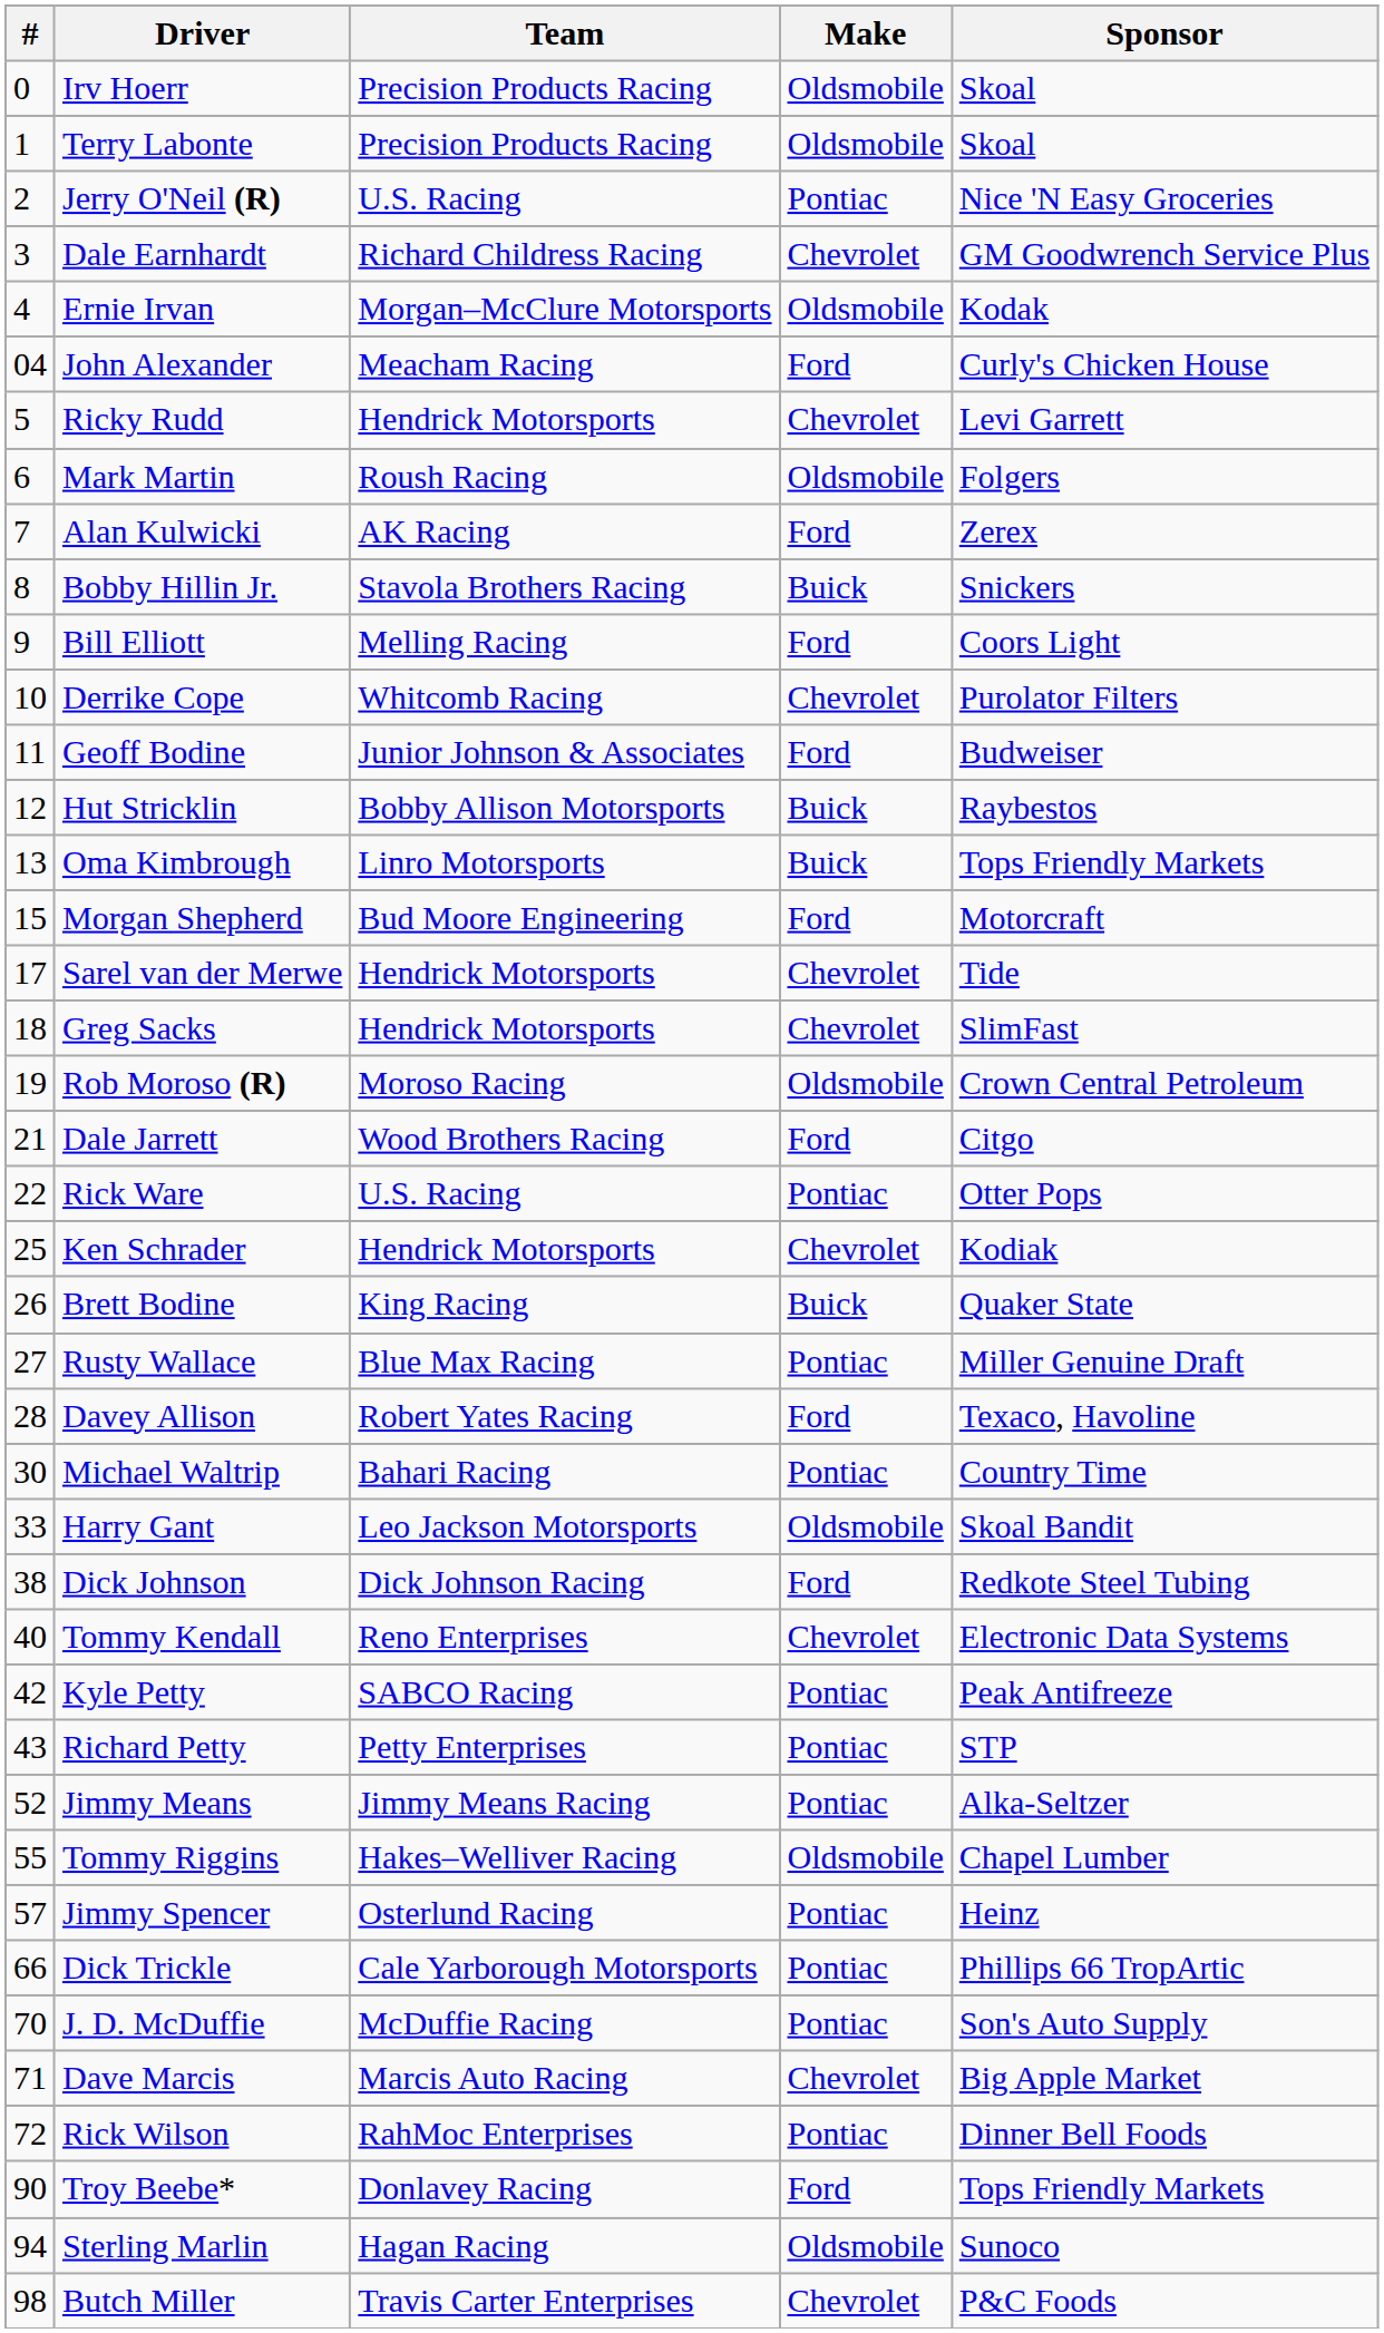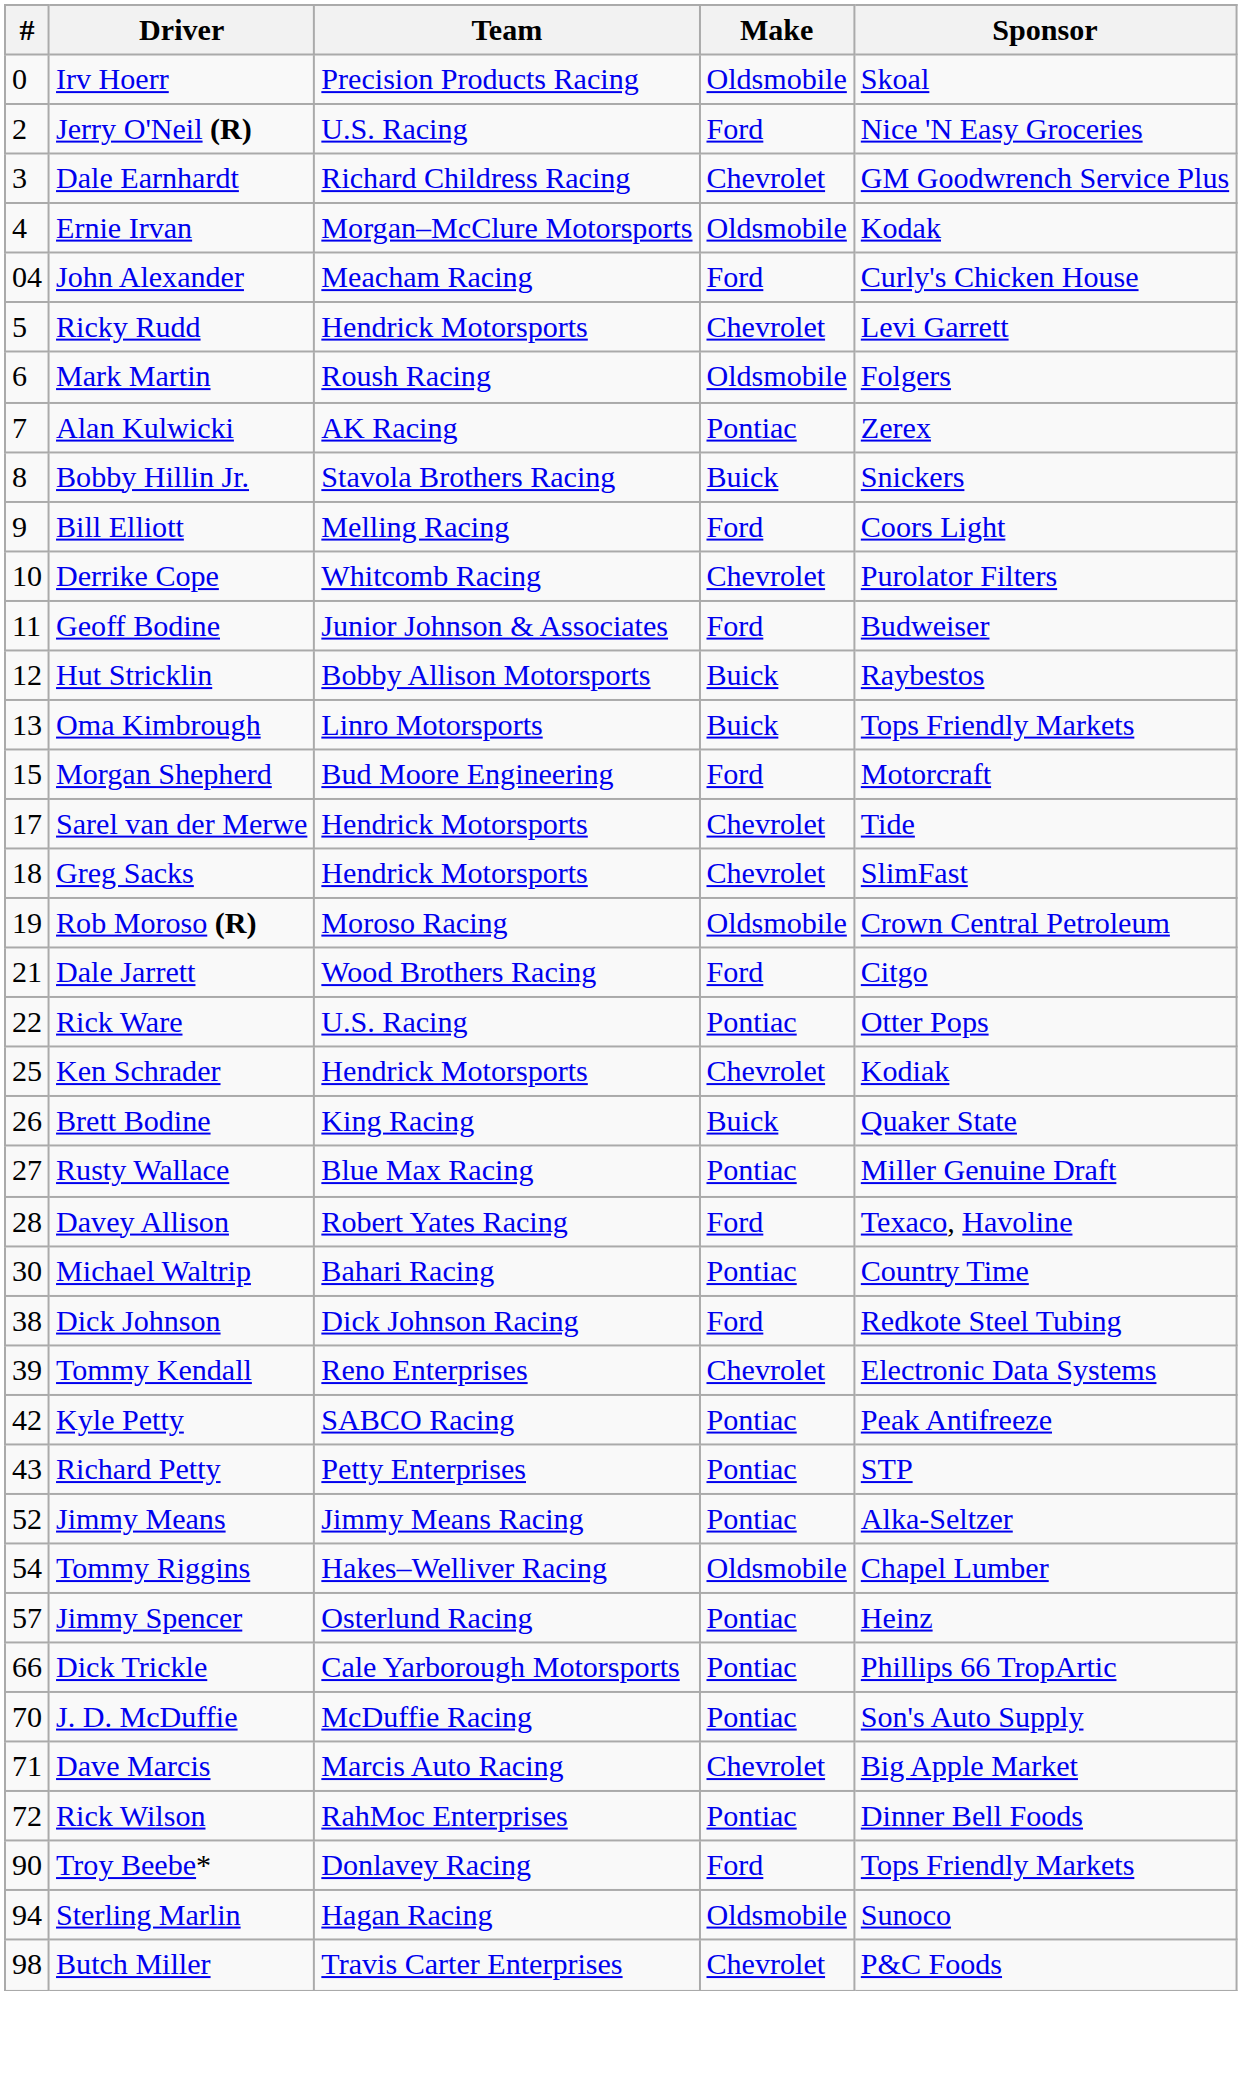- row: 1 | Terry Labonte | Precision Products Racing | Oldsmobile | Skoal
Jerry O'Neil (R) | Make: Pontiac -> Ford
Alan Kulwicki | Make: Ford -> Pontiac
- row: 33 | Harry Gant | Leo Jackson Motorsports | Oldsmobile | Skoal Bandit
Tommy Kendall | #: 40 -> 39
Tommy Riggins | #: 55 -> 54
